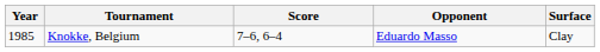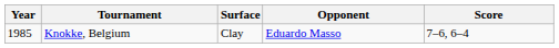columns swapped: Surface <-> Score
